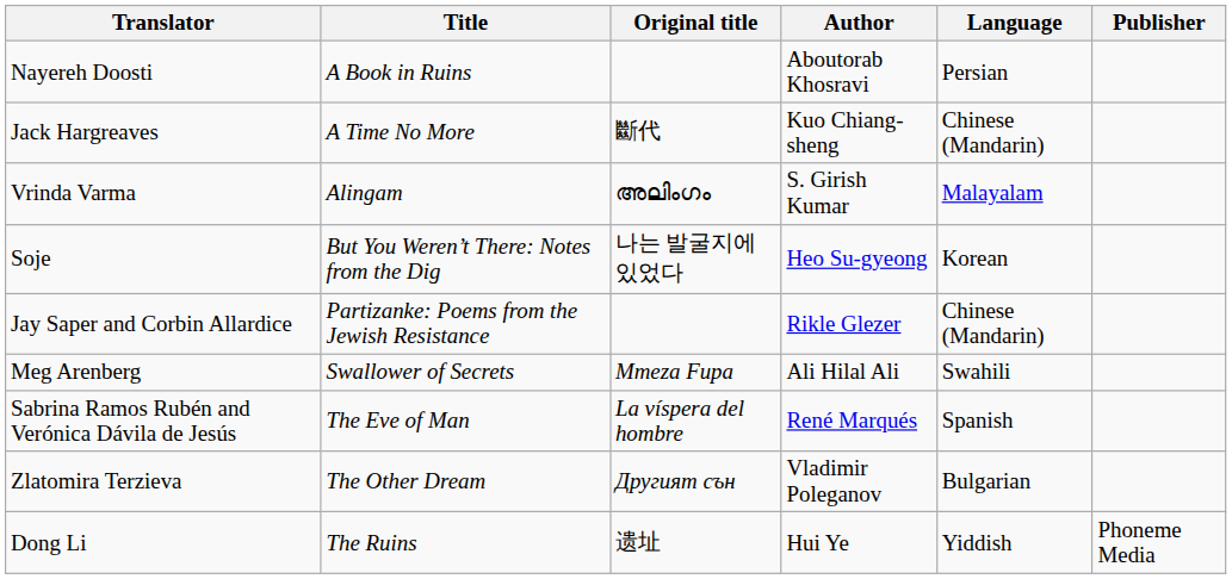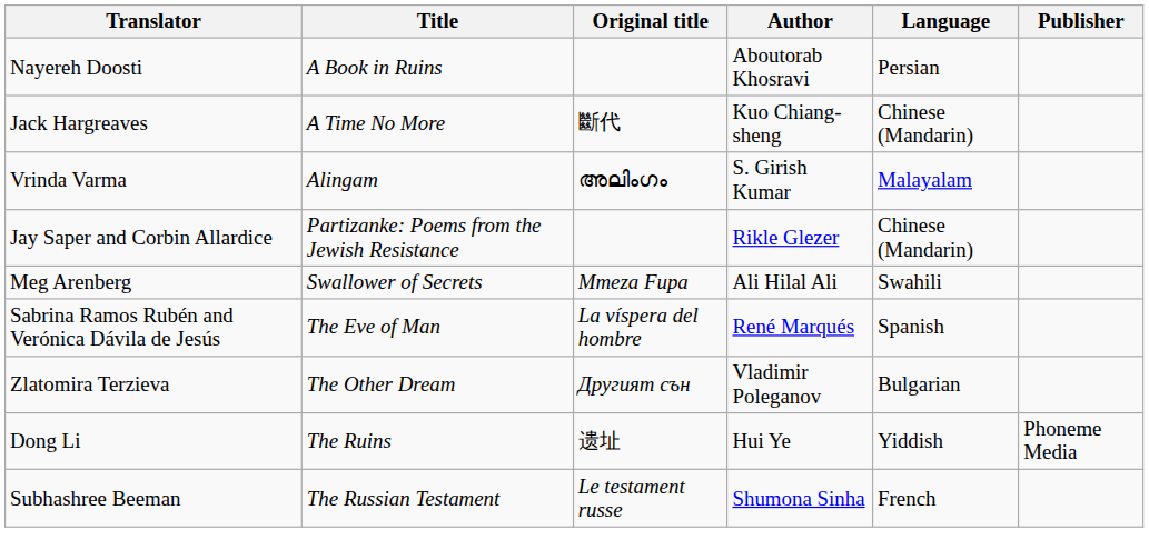- row: Soje | But You Weren’t There: Notes from the Dig | 나는 발굴지에 있었다 | Heo Su-gyeong | Korean
+ row: Subhashree Beeman | The Russian Testament | Le testament russe | Shumona Sinha | French
